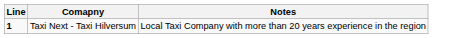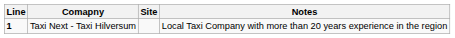+ column: Site
